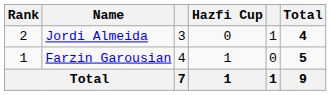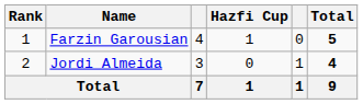rows swapped: Farzin Garousian <-> Jordi Almeida
